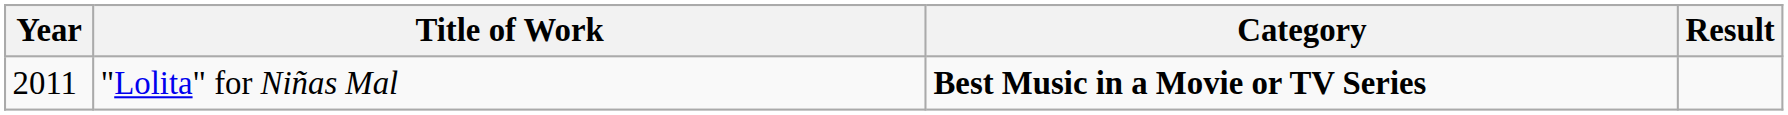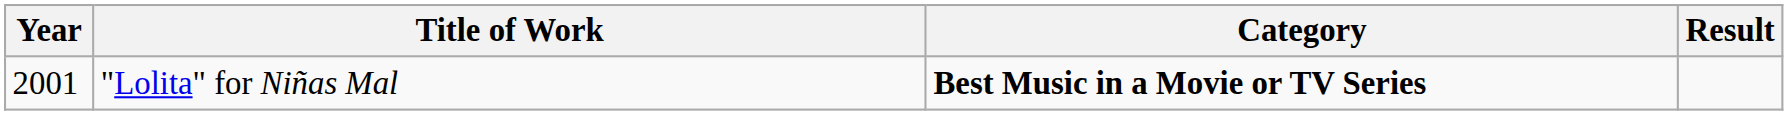"Lolita" for Niñas Mal | Year: 2011 -> 2001
